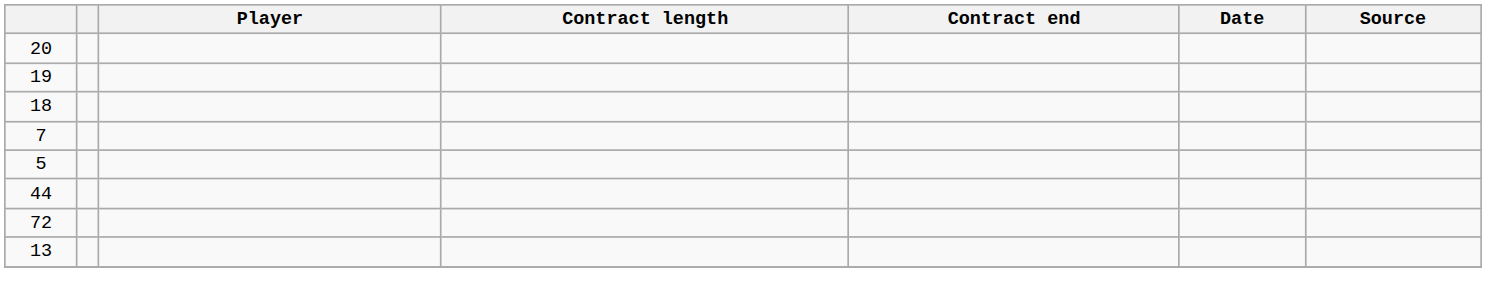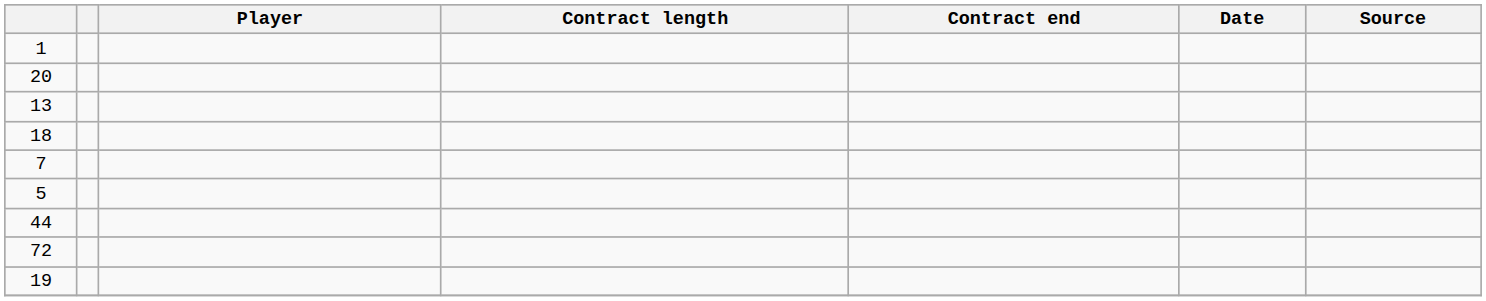+ row: 1
rows swapped: 13 <-> 19
